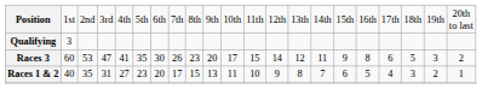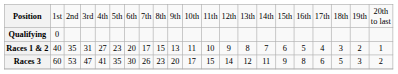Qualifying | column 2: 3 -> 0
rows swapped: Races 1 & 2 <-> Races 3
